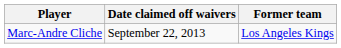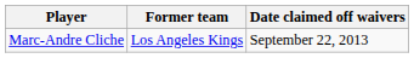columns swapped: Former team <-> Date claimed off waivers
